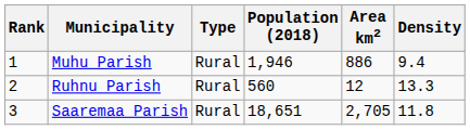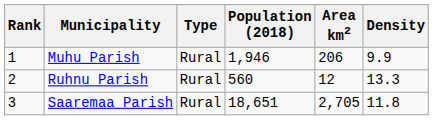Muhu Parish | Area km2: 886 -> 206
Muhu Parish | Density: 9.4 -> 9.9
